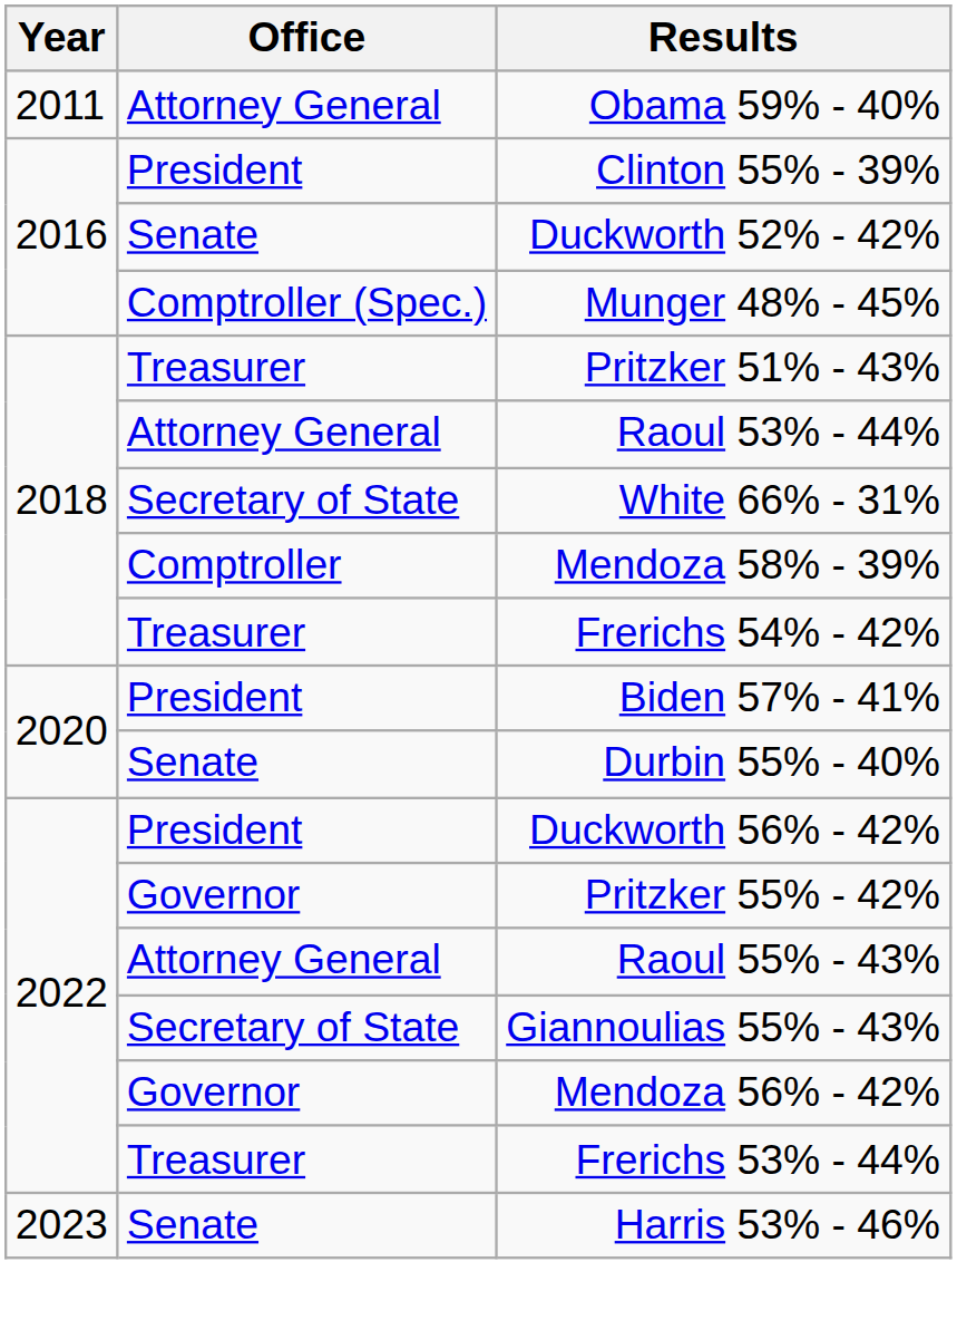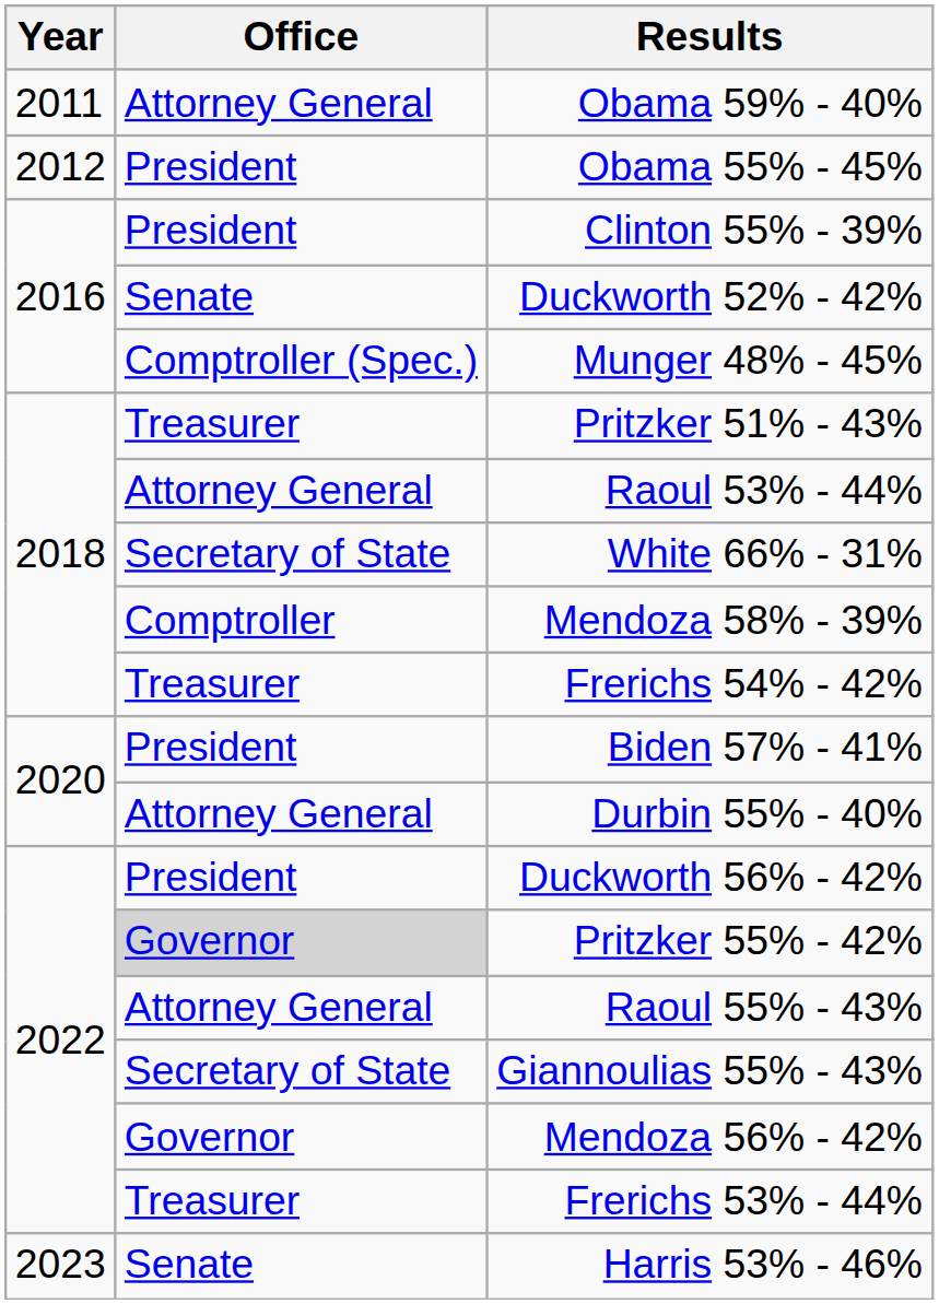+ row: 2012 | President | Obama 55% - 45%
Durbin 55% - 40% | Office: Senate -> Attorney General
Pritzker 55% - 42% | Office: no background -> lightgrey background
